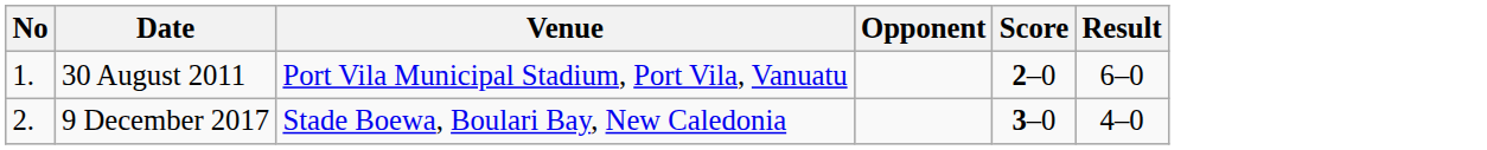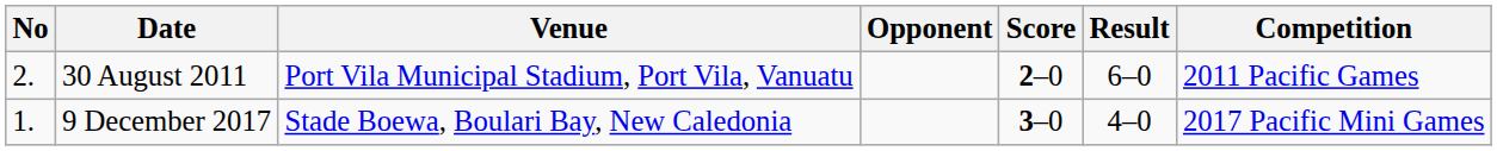+ column: Competition | 2011 Pacific Games | 2017 Pacific Mini Games
30 August 2011 | No: 1. -> 2.
9 December 2017 | No: 2. -> 1.
